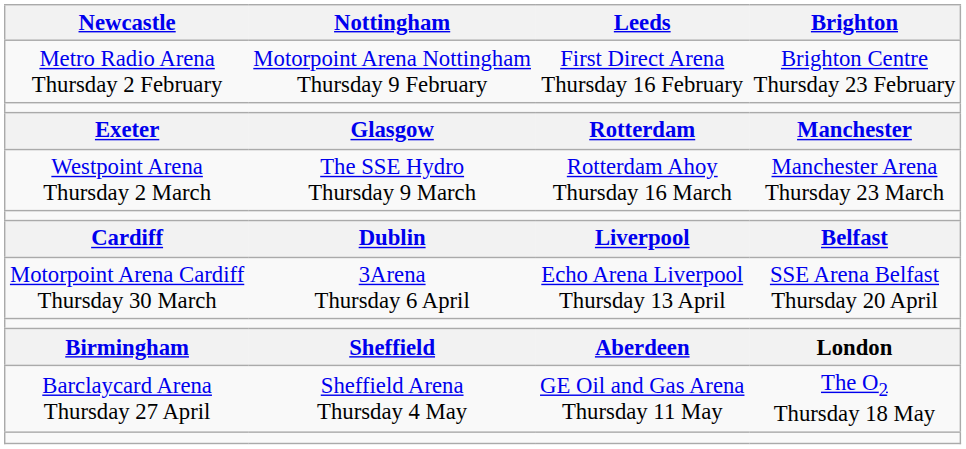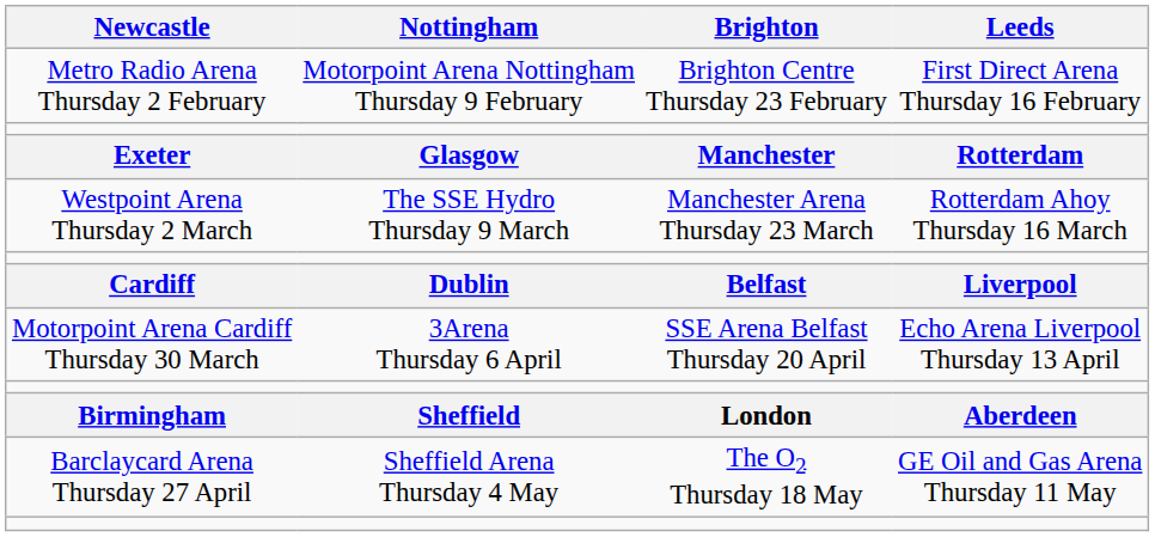columns swapped: Leeds <-> Brighton
